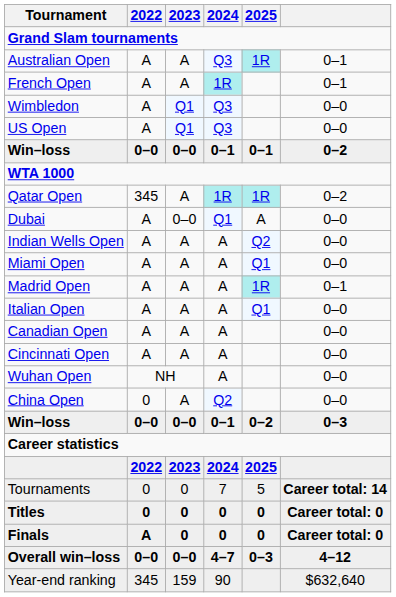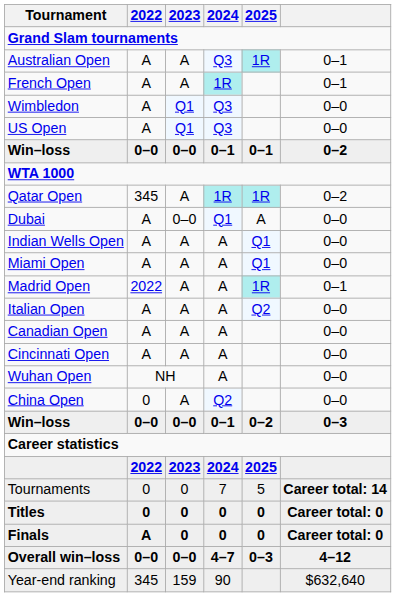Indian Wells Open | 2025: Q2 -> Q1
Madrid Open | 2022: A -> 2022
Italian Open | 2025: Q1 -> Q2
